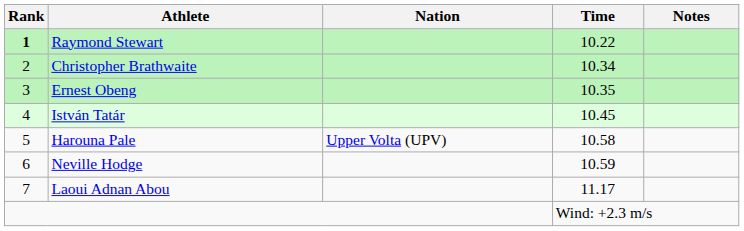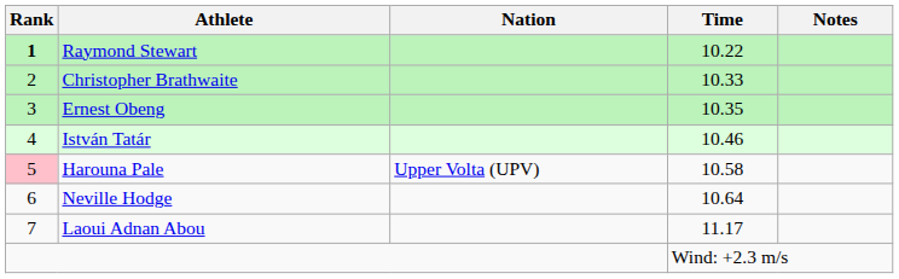Christopher Brathwaite | Time: 10.34 -> 10.33
István Tatár | Time: 10.45 -> 10.46
Harouna Pale | Rank: no background -> pink background
Neville Hodge | Time: 10.59 -> 10.64
